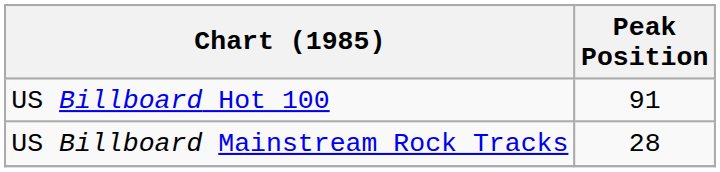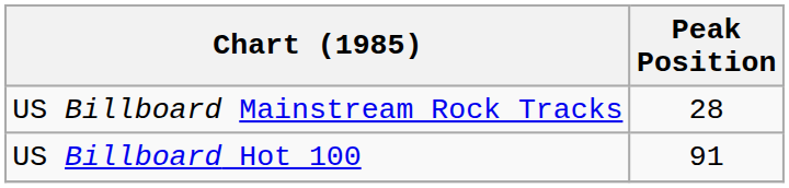rows swapped: US Billboard Hot 100 <-> US Billboard Mainstream Rock Tracks
